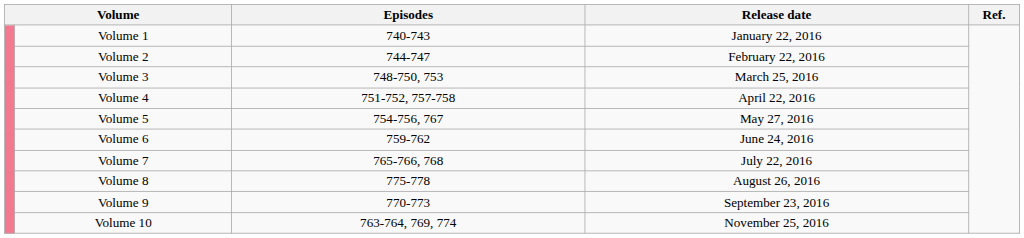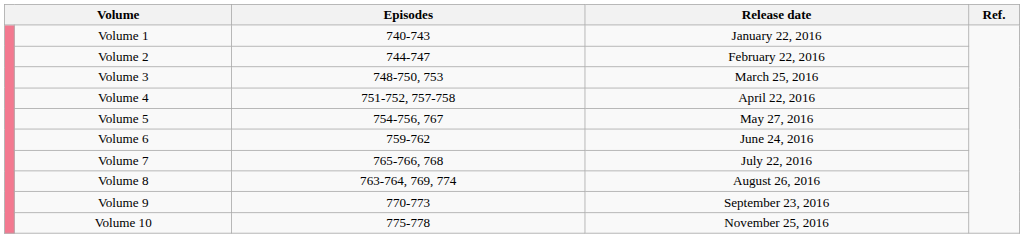Volume 8 | Episodes: 775-778 -> 763-764, 769, 774
Volume 10 | Episodes: 763-764, 769, 774 -> 775-778
